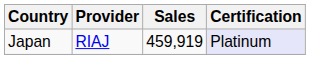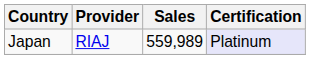Japan | Sales: 459,919 -> 559,989
